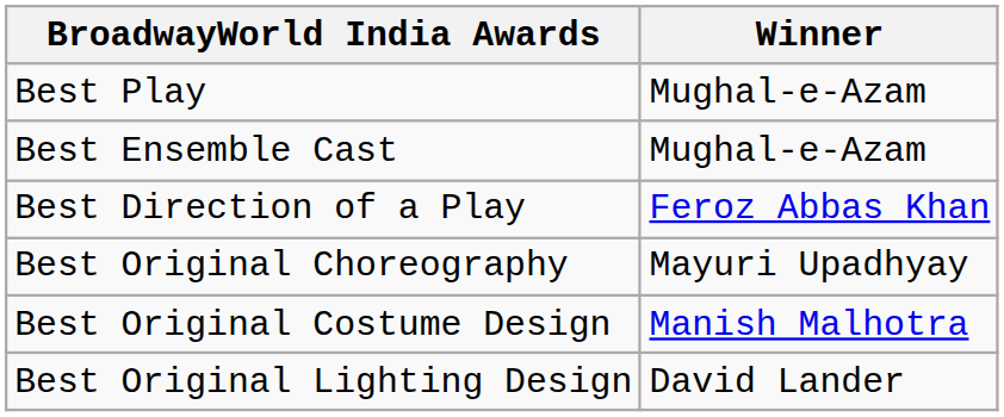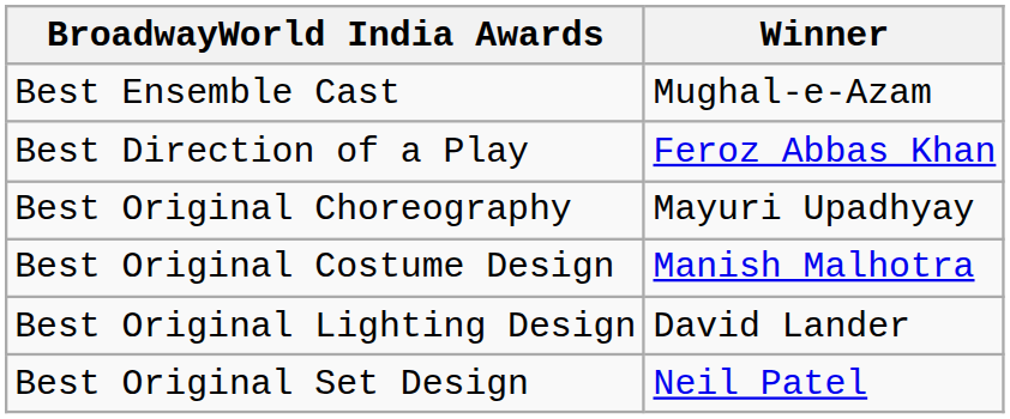- row: Best Play | Mughal-e-Azam
+ row: Best Original Set Design | Neil Patel
